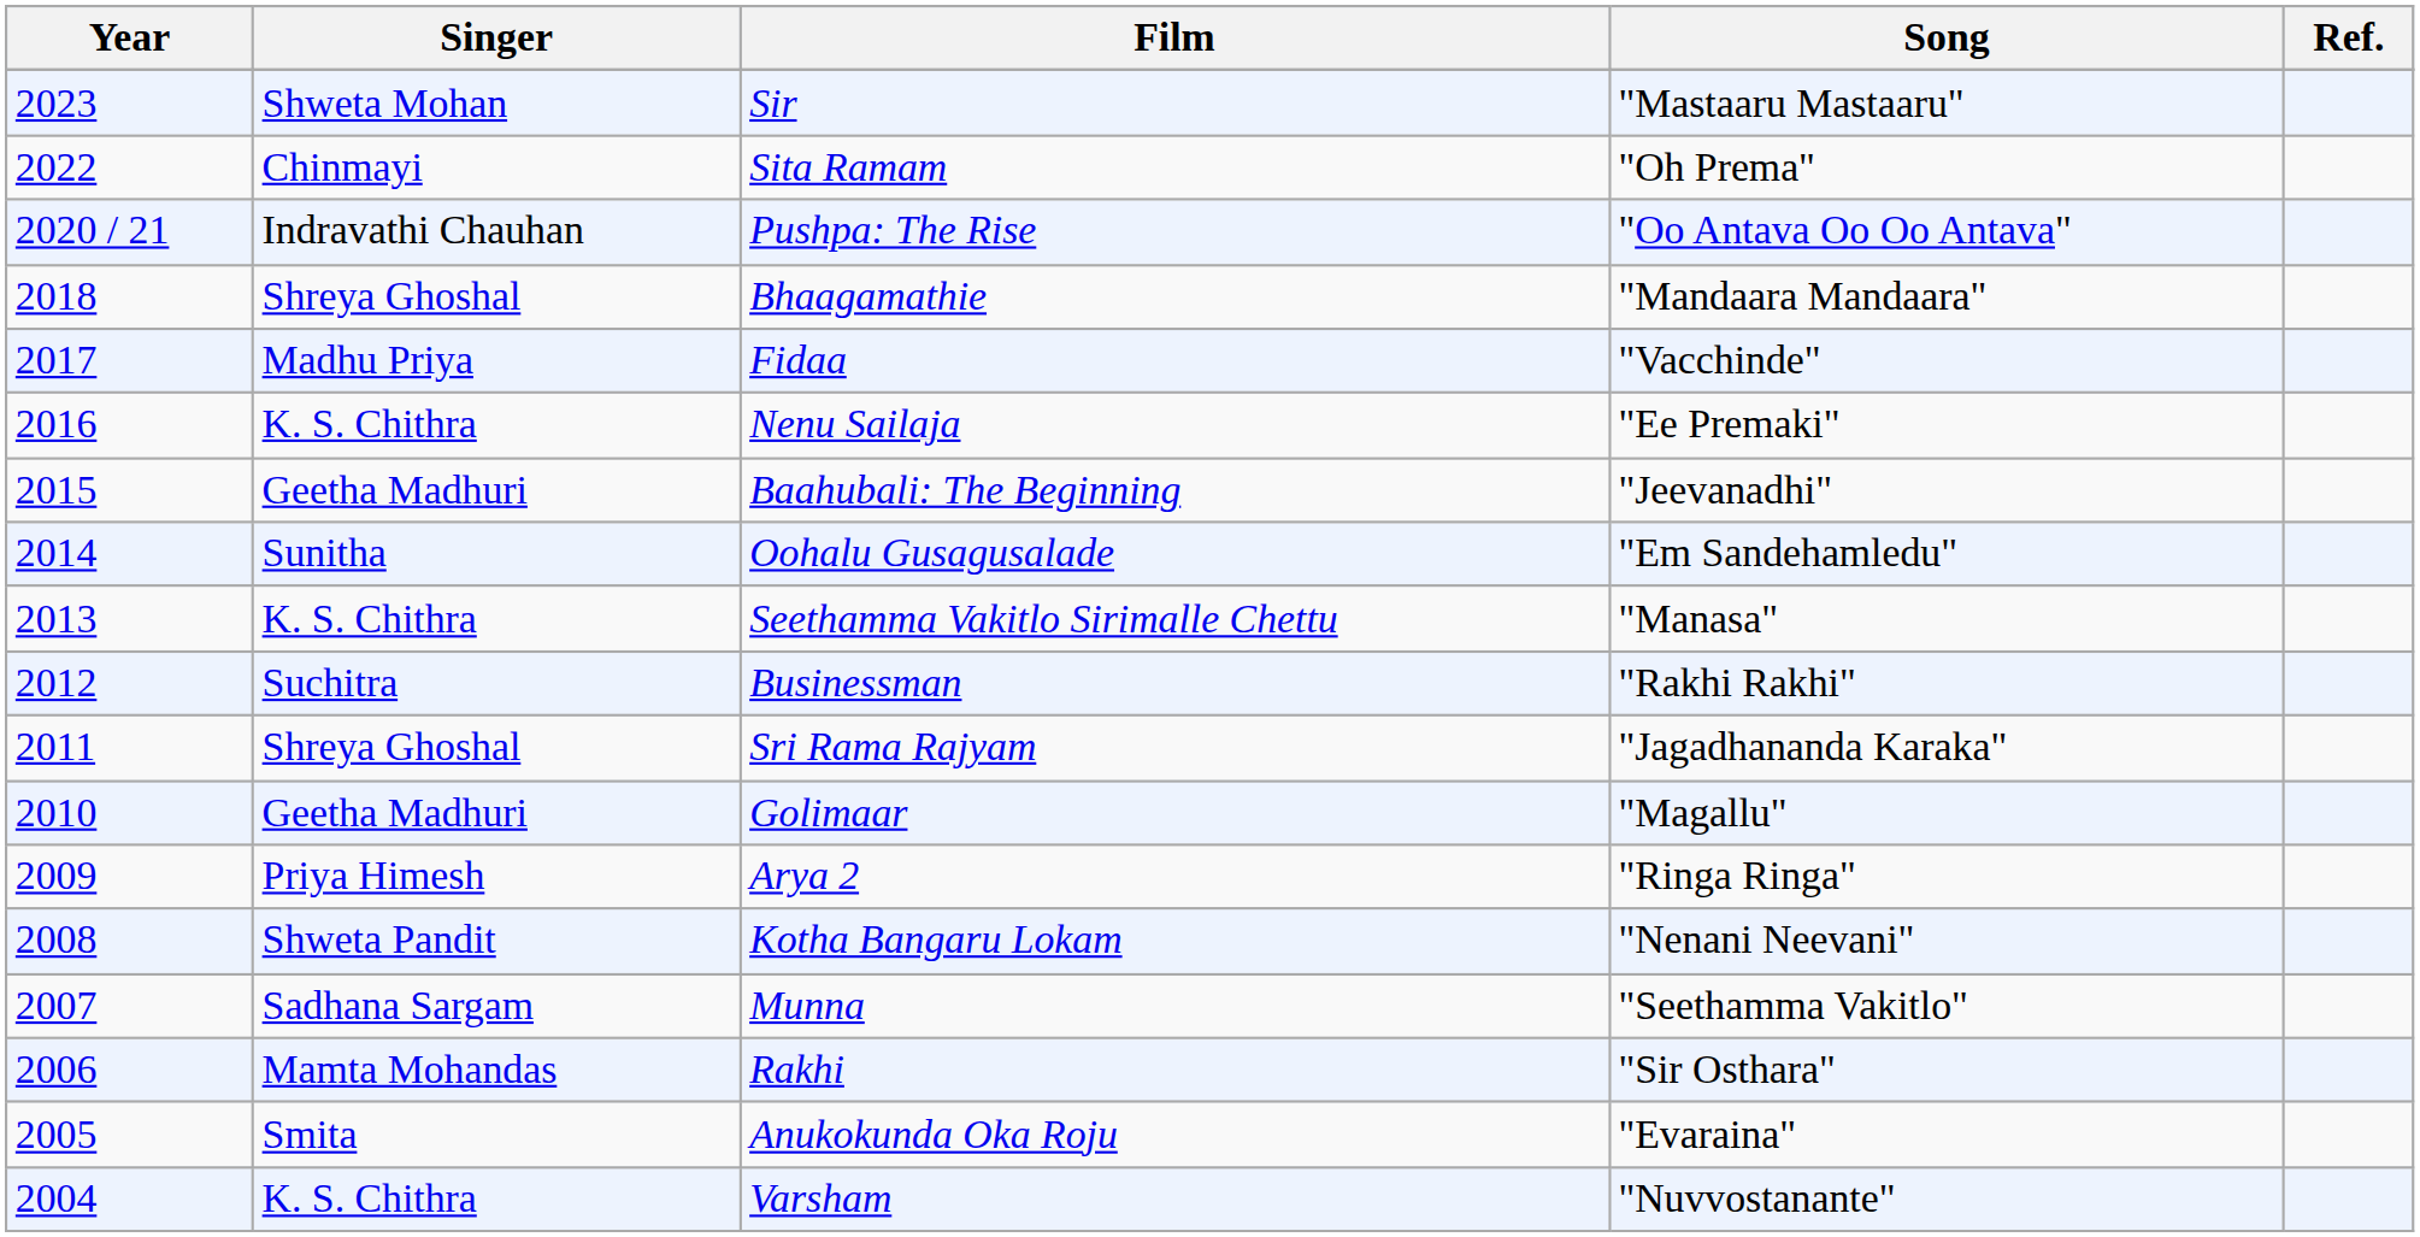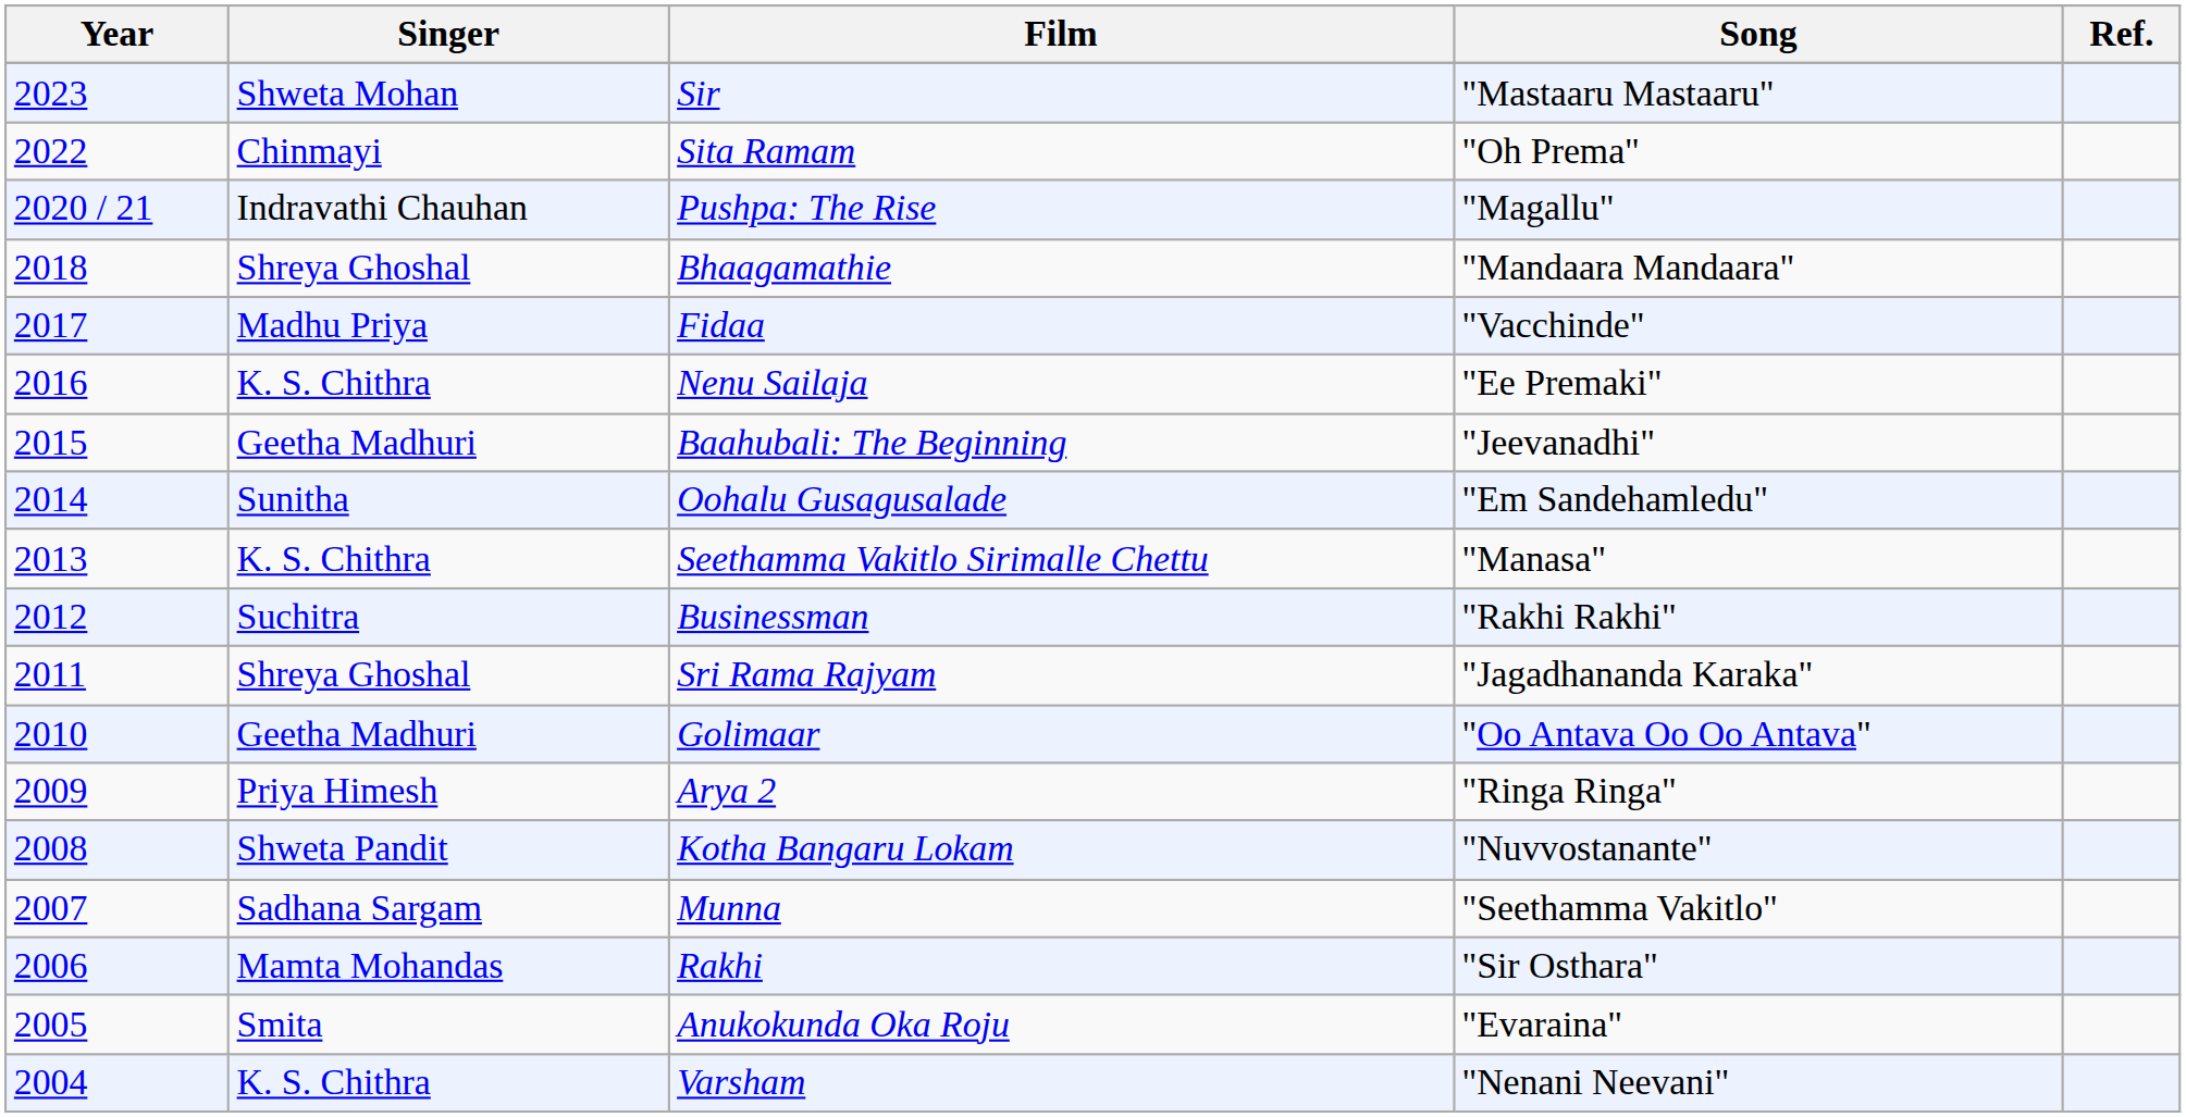Pushpa: The Rise | Song: "Oo Antava Oo Oo Antava" -> "Magallu"
Golimaar | Song: "Magallu" -> "Oo Antava Oo Oo Antava"
Kotha Bangaru Lokam | Song: "Nenani Neevani" -> "Nuvvostanante"
Varsham | Song: "Nuvvostanante" -> "Nenani Neevani"
